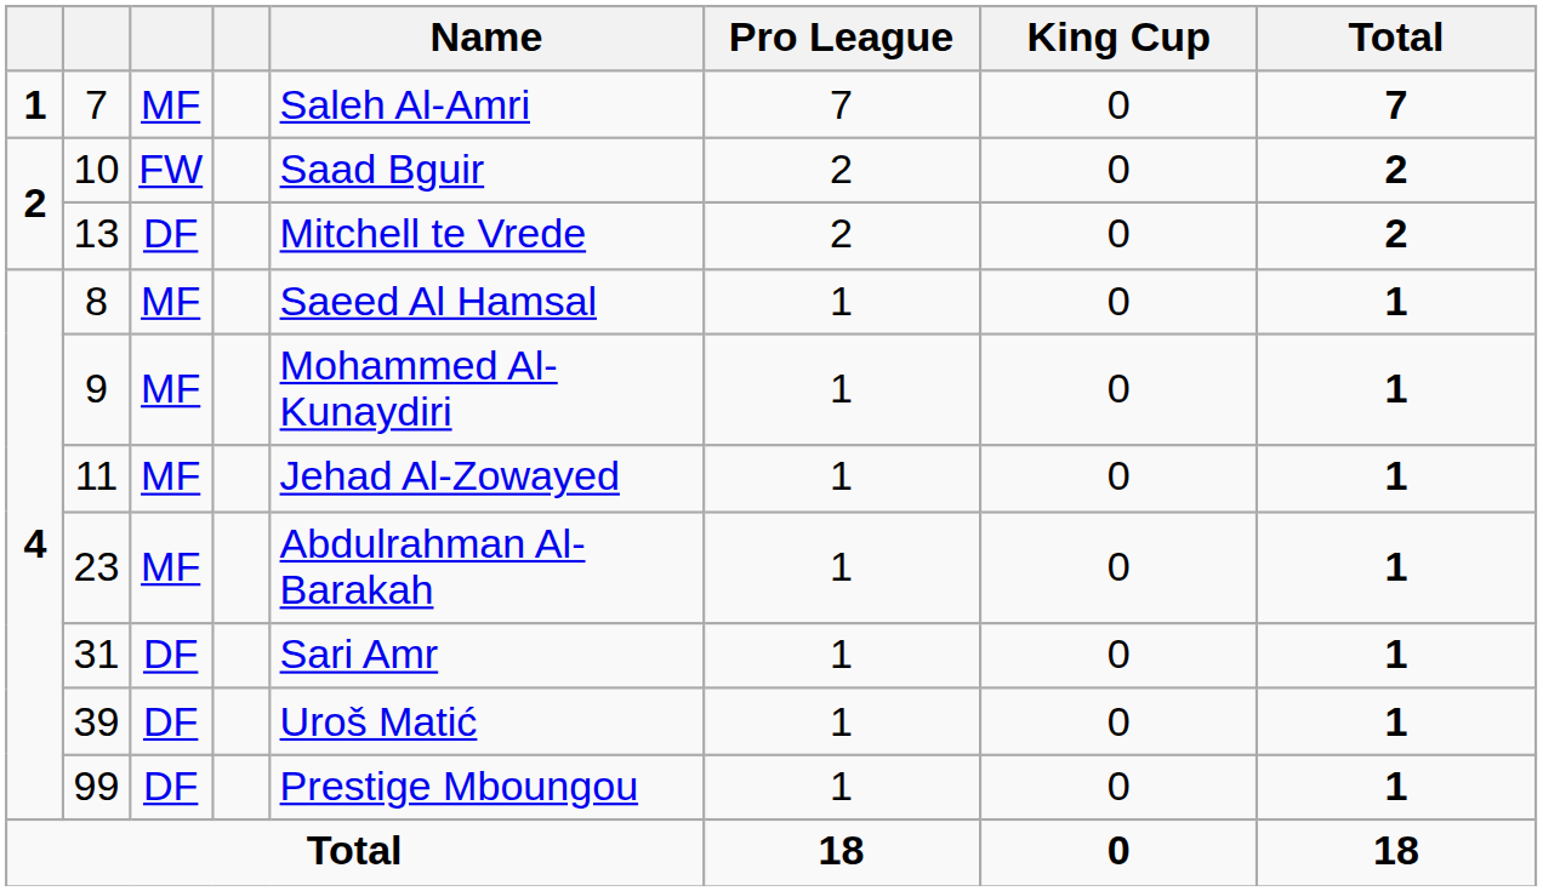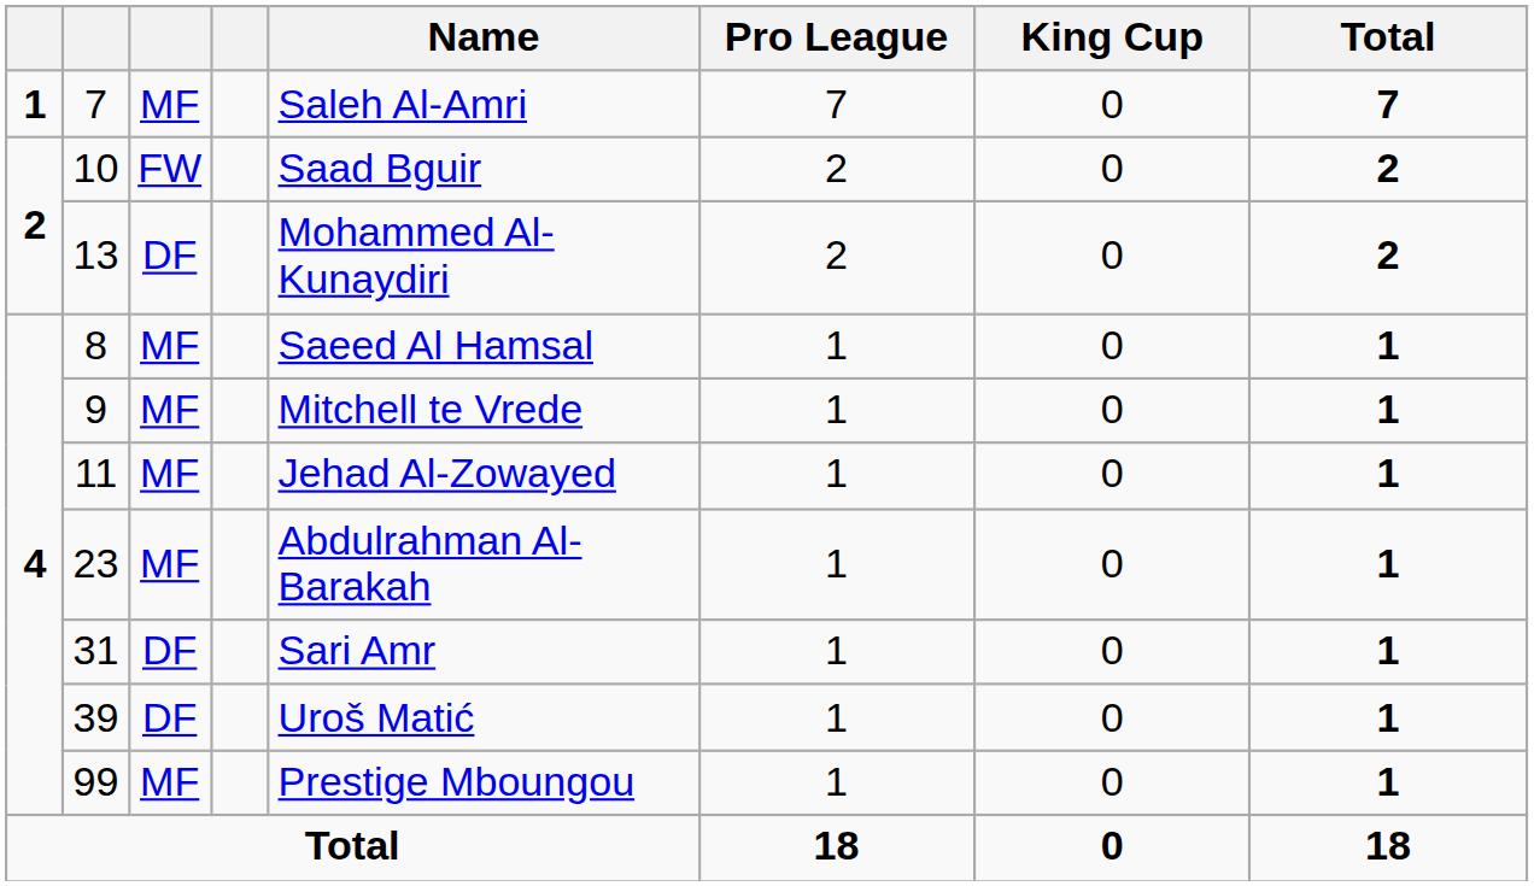13 | Name: Mitchell te Vrede -> Mohammed Al-Kunaydiri
9 | Name: Mohammed Al-Kunaydiri -> Mitchell te Vrede
99 | column 3: DF -> MF
